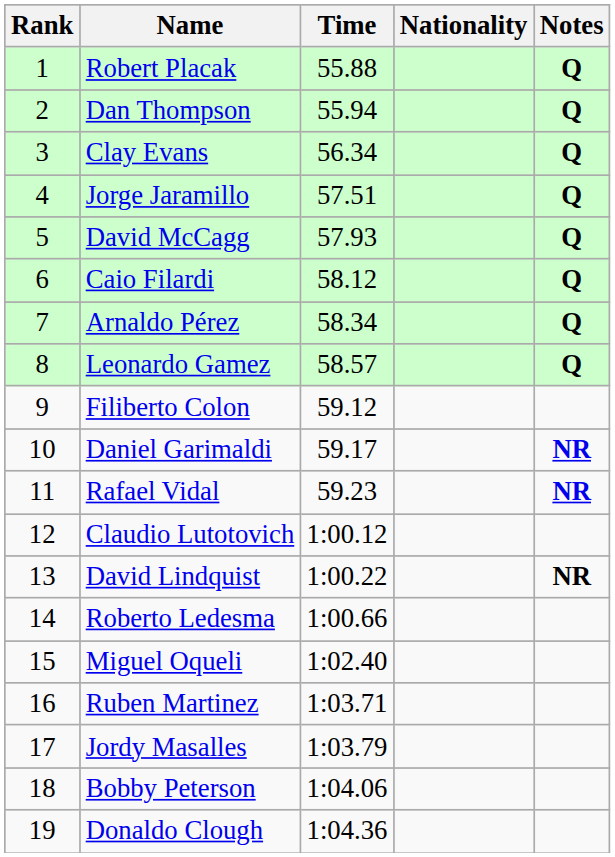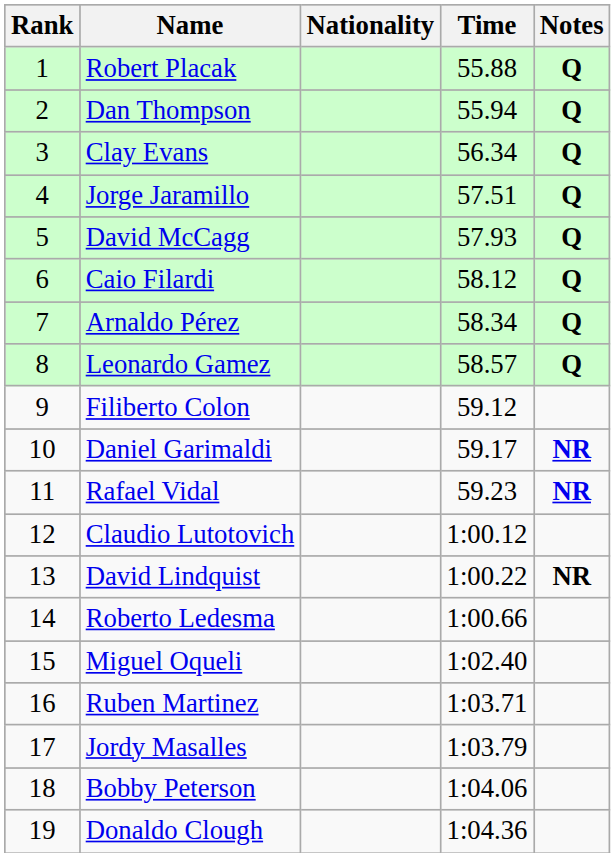columns swapped: Nationality <-> Time
